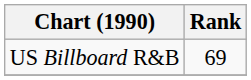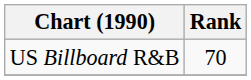US Billboard R&B | Rank: 69 -> 70
